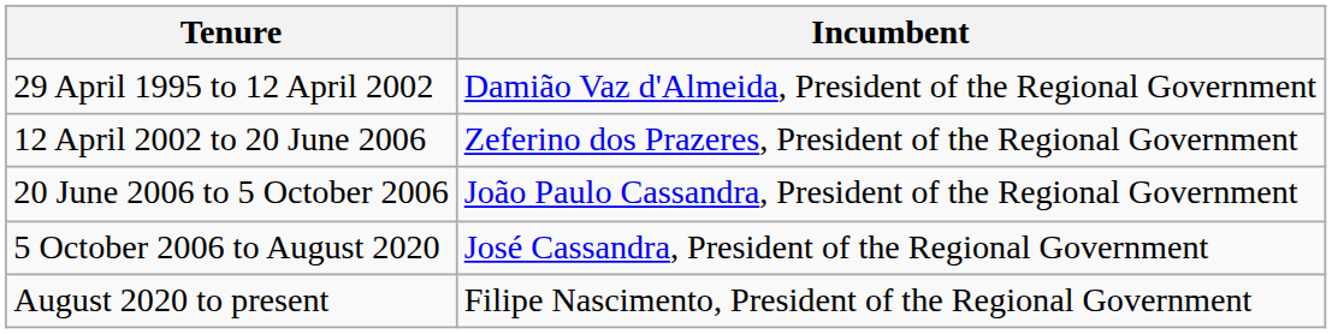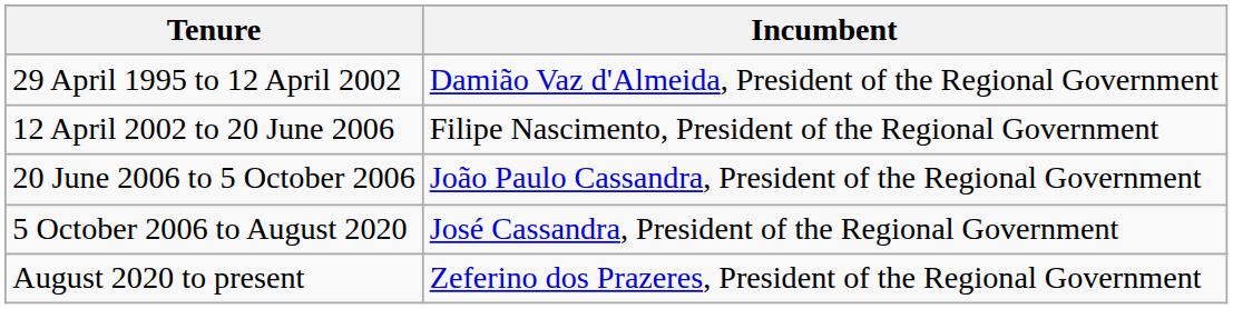12 April 2002 to 20 June 2006 | Incumbent: Zeferino dos Prazeres, President of the Regional Government -> Filipe Nascimento, President of the Regional Government
August 2020 to present | Incumbent: Filipe Nascimento, President of the Regional Government -> Zeferino dos Prazeres, President of the Regional Government
